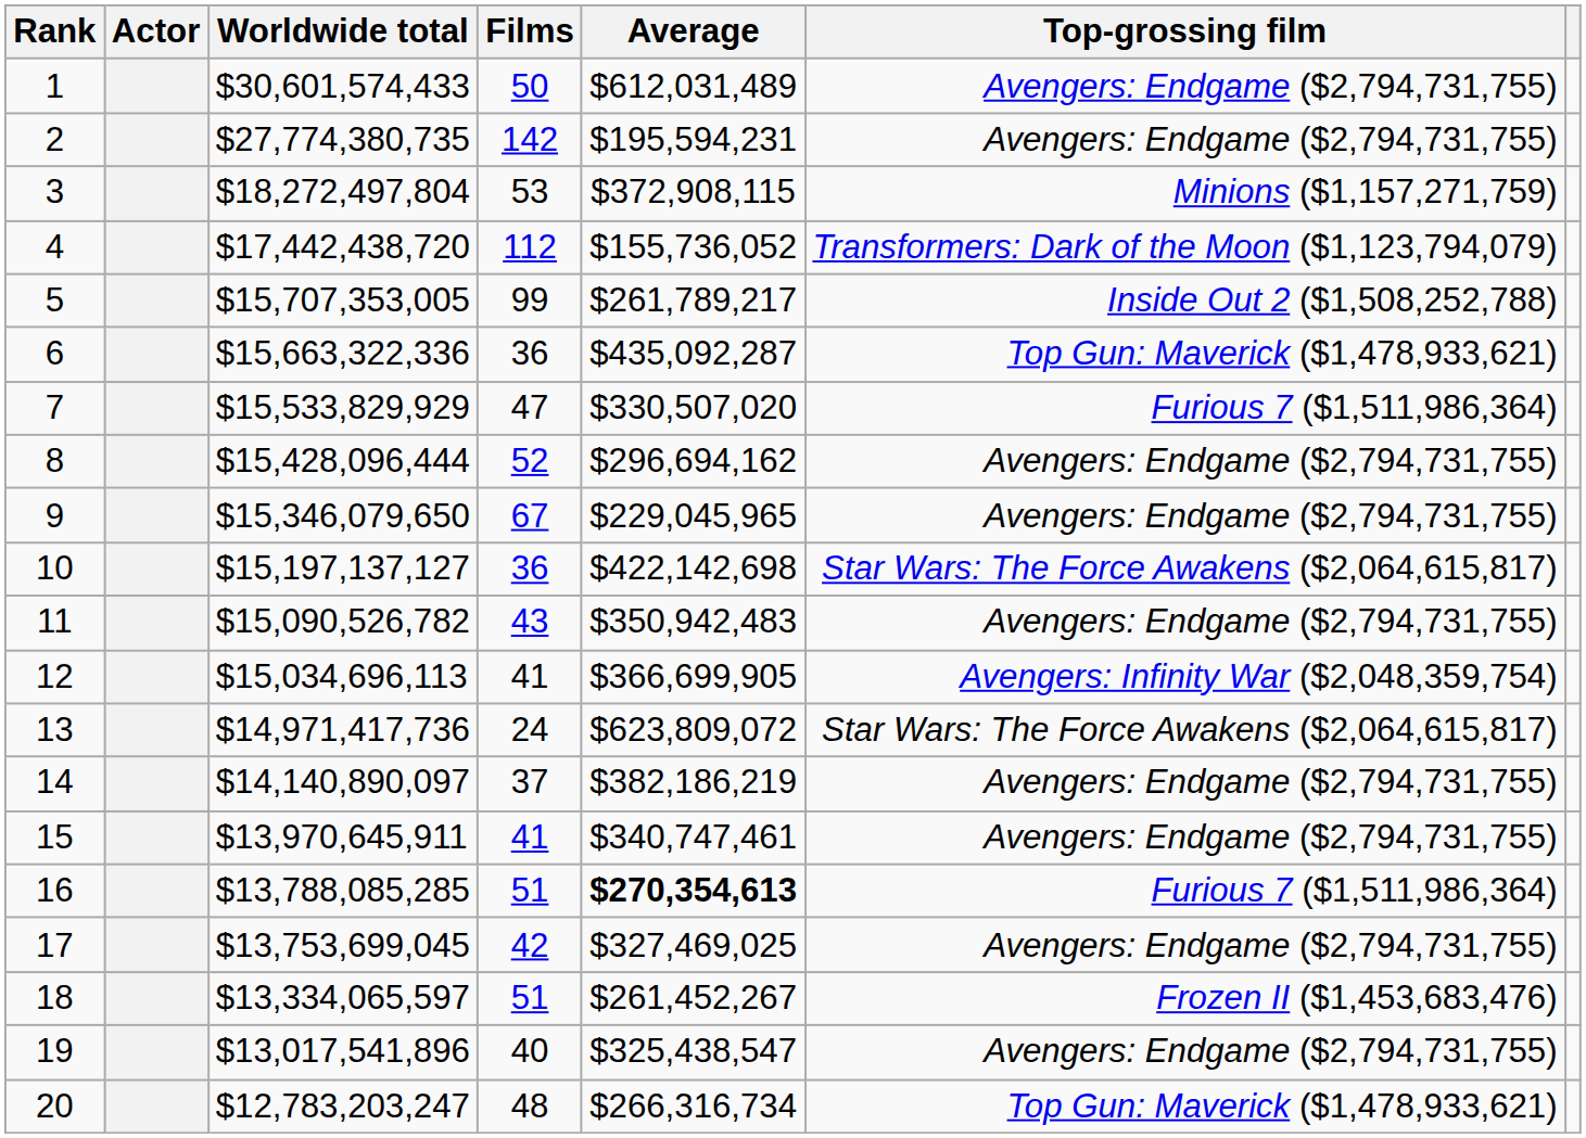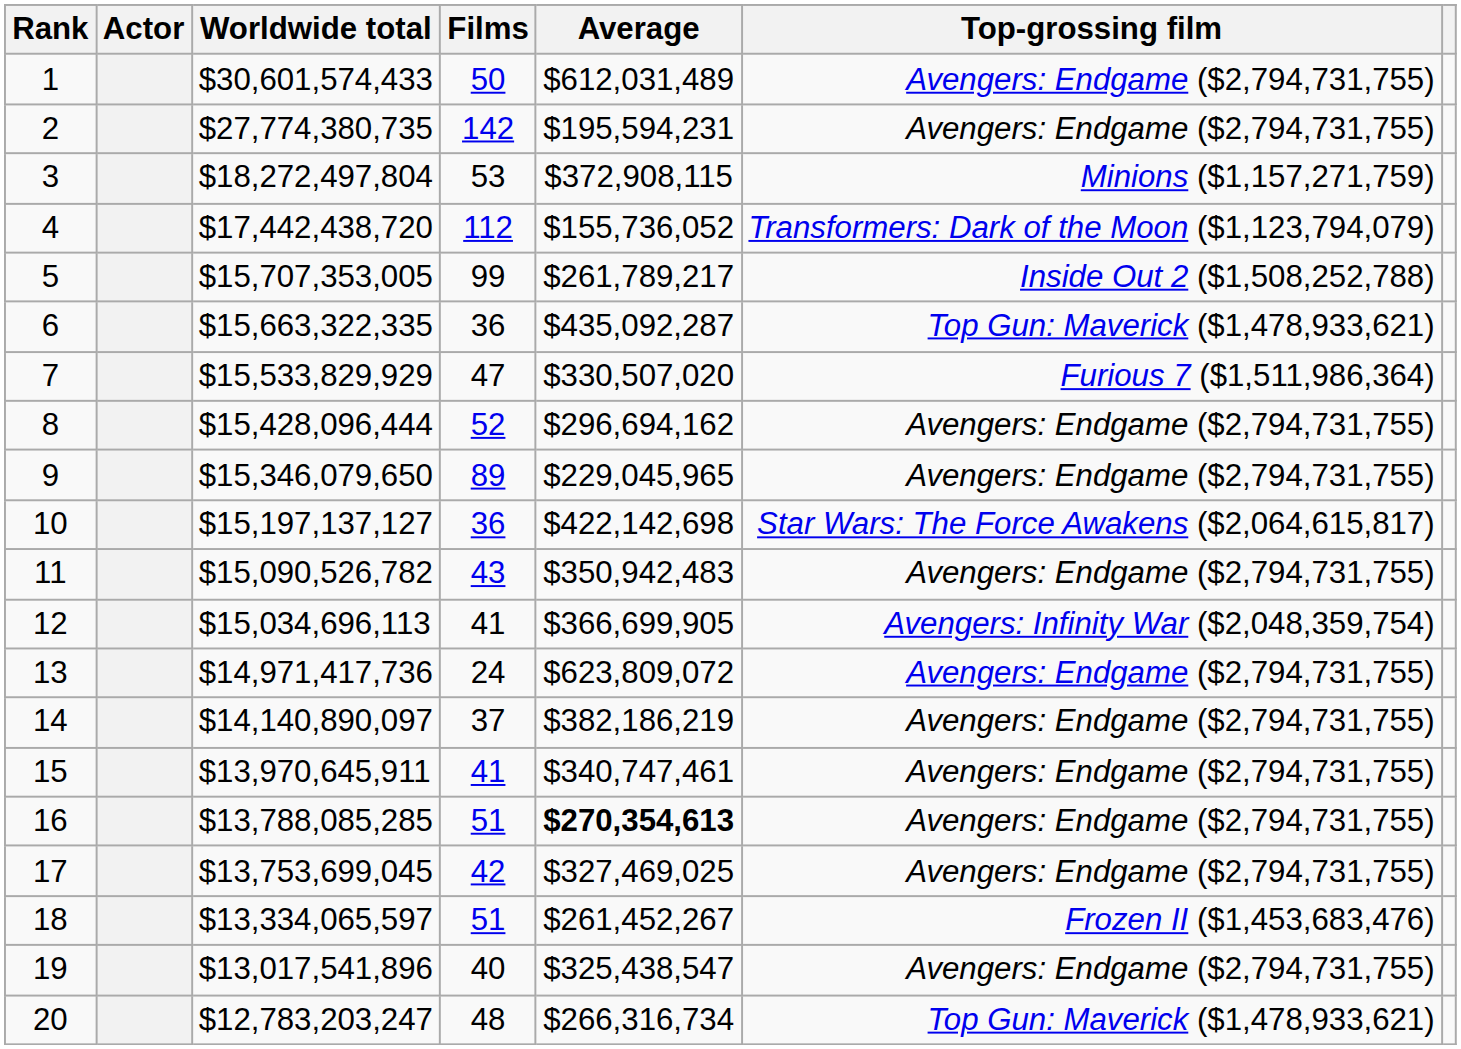6 | Worldwide total: $15,663,322,336 -> $15,663,322,335
9 | Films: 67 -> 89
13 | Top-grossing film: Star Wars: The Force Awakens ($2,064,615,817) -> Avengers: Endgame ($2,794,731,755)
16 | Top-grossing film: Furious 7 ($1,511,986,364) -> Avengers: Endgame ($2,794,731,755)
